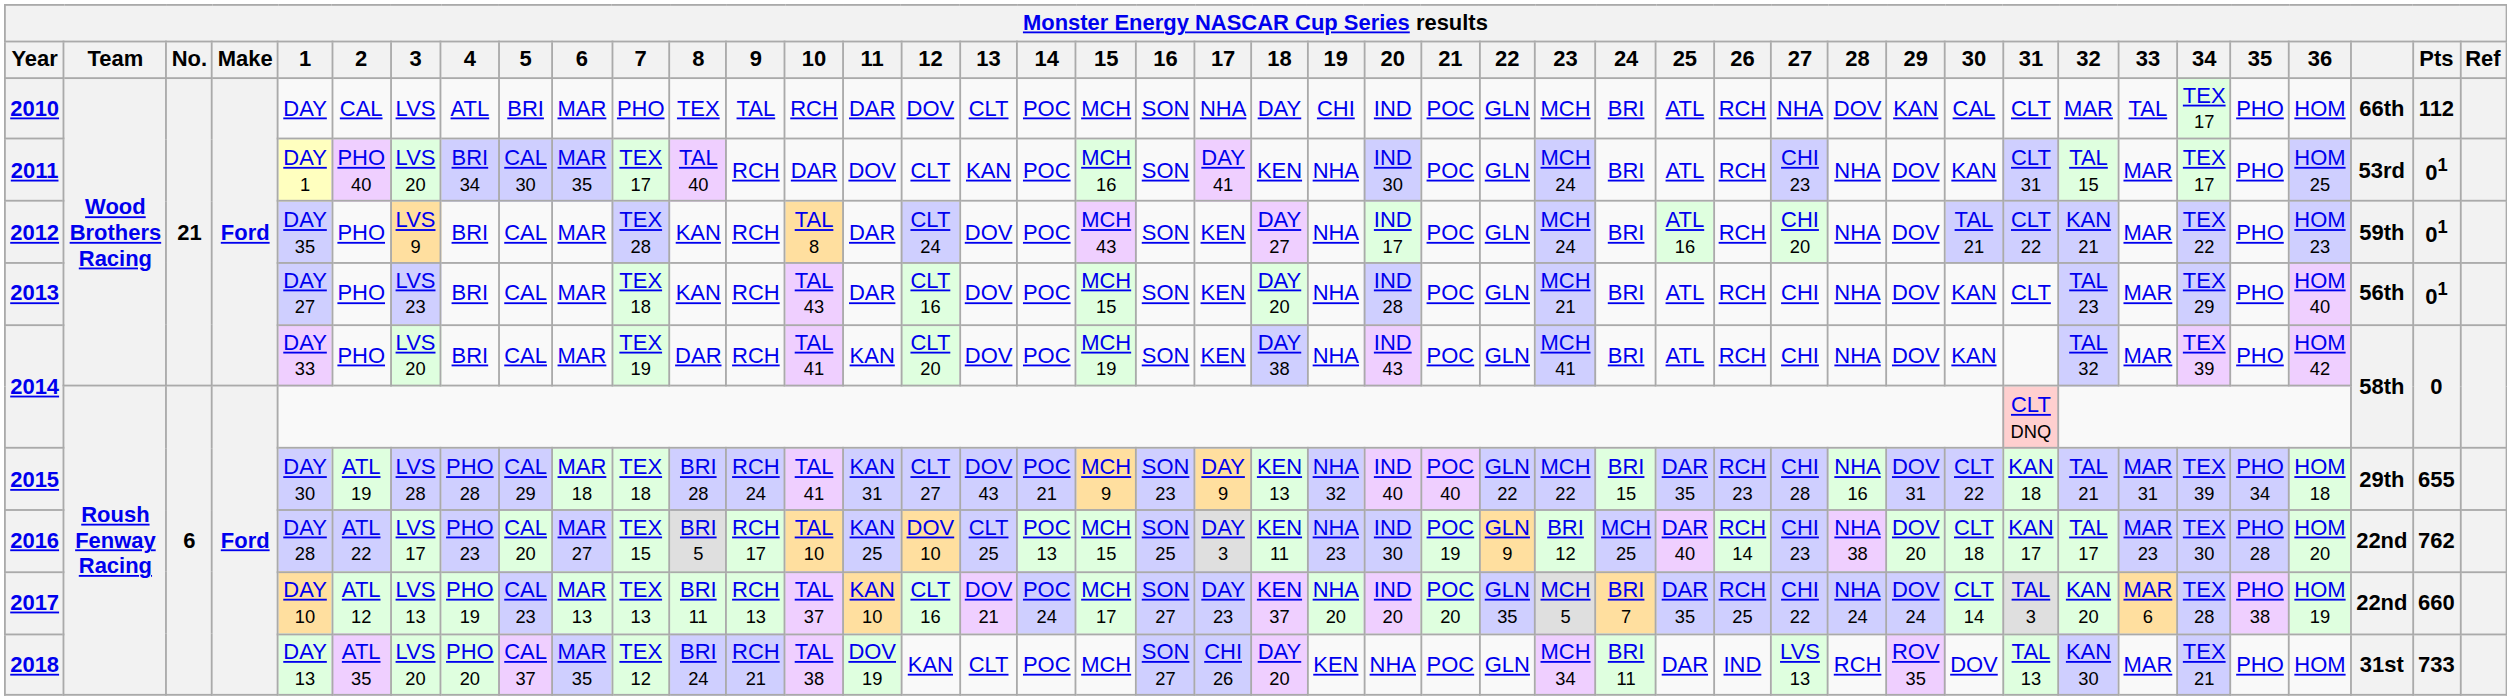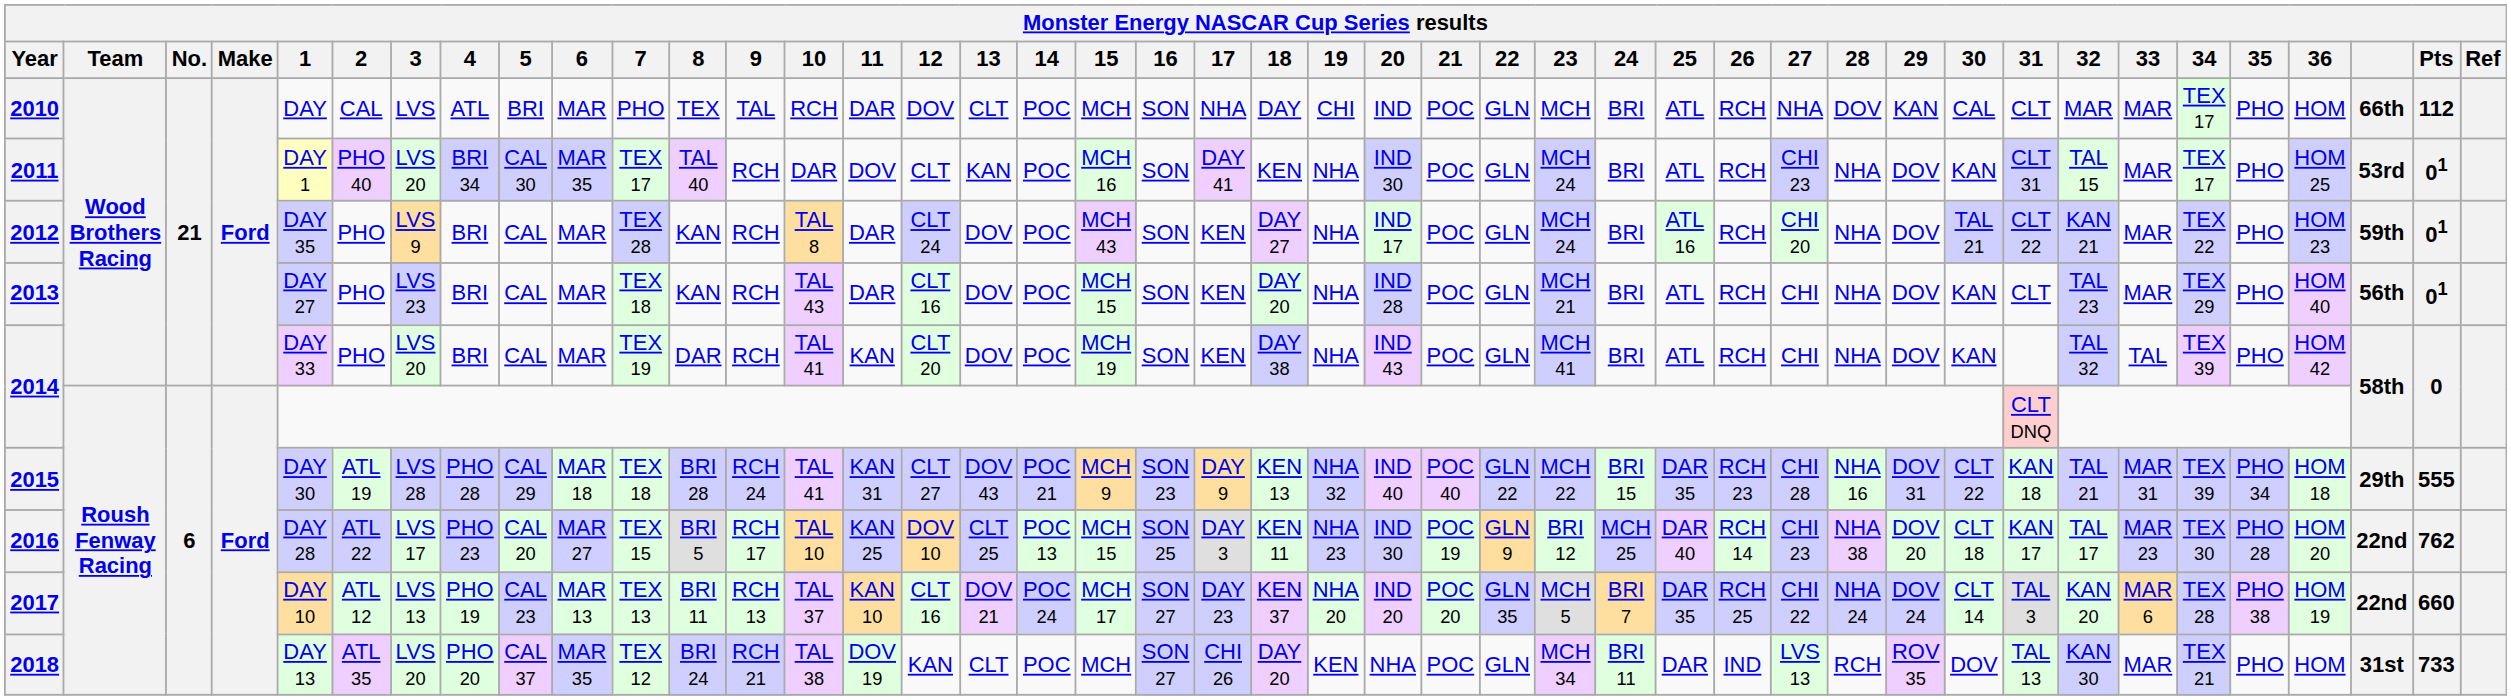2010 | 33: TAL -> MAR
2014 / Wood Brothers Racing | 33: MAR -> TAL
2015 | Pts: 655 -> 555
